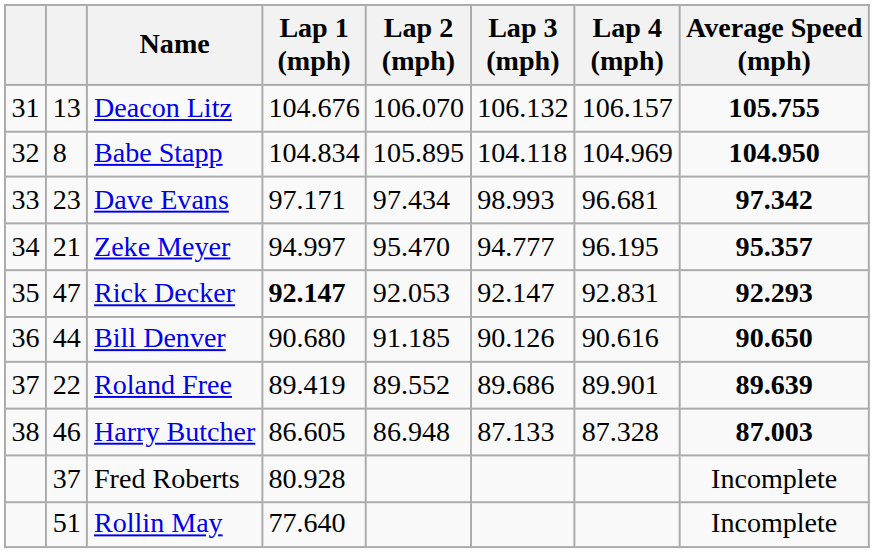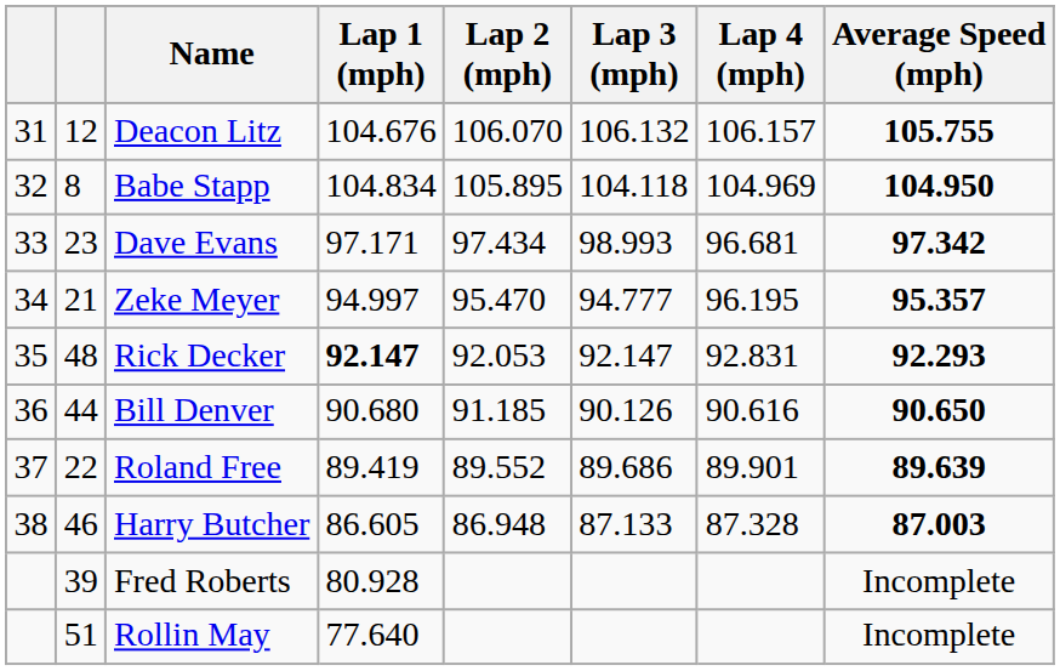Deacon Litz | column 2: 13 -> 12
Rick Decker | column 2: 47 -> 48
Fred Roberts | column 2: 37 -> 39
